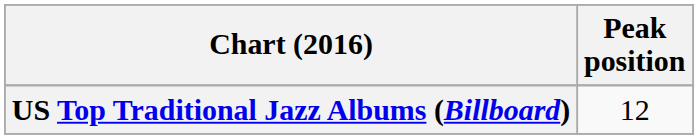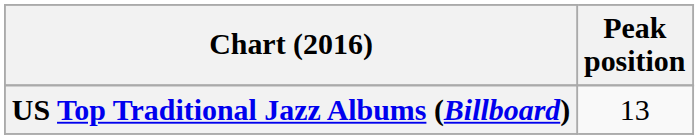US Top Traditional Jazz Albums (Billboard) | Peak position: 12 -> 13
